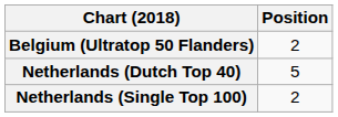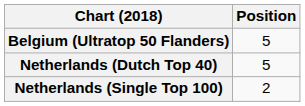Belgium (Ultratop 50 Flanders) | Position: 2 -> 5
